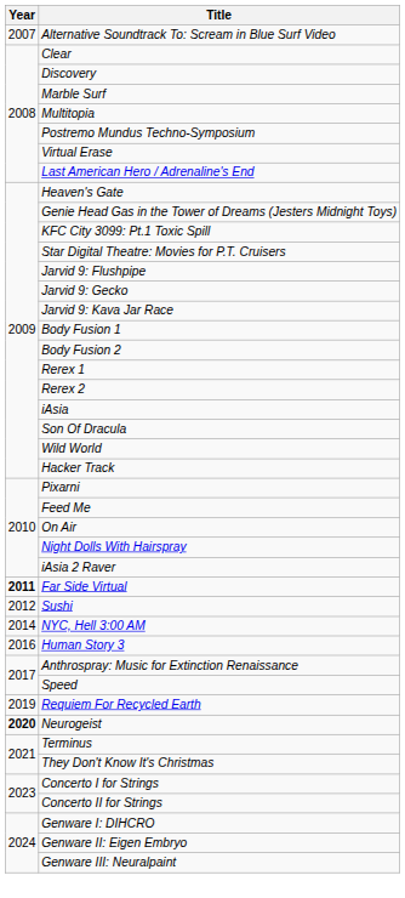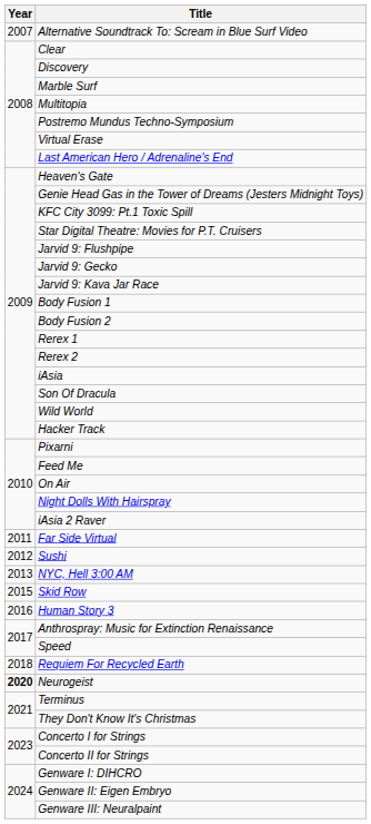Far Side Virtual | Year: bold -> normal
NYC, Hell 3:00 AM | Year: 2014 -> 2013
+ row: 2015 | Skid Row
Requiem For Recycled Earth | Year: 2019 -> 2018
